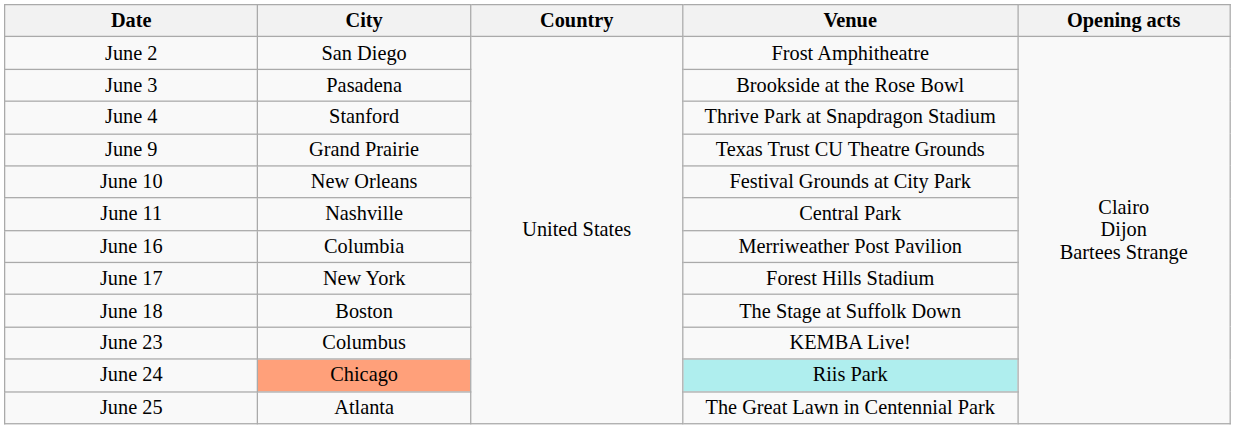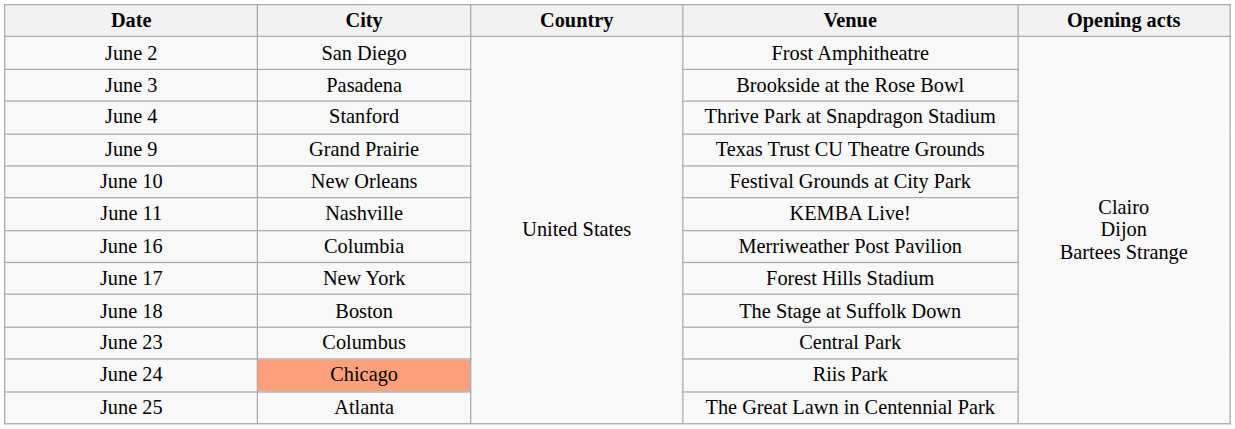June 11 | Venue: Central Park -> KEMBA Live!
June 23 | Venue: KEMBA Live! -> Central Park
June 24 | Venue: paleturquoise background -> no background
